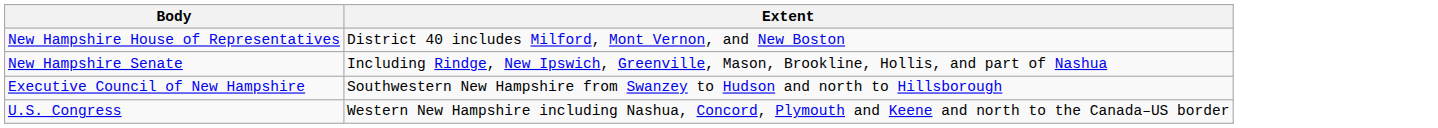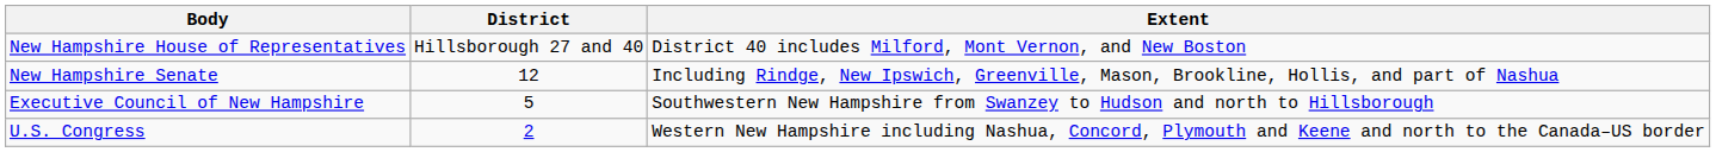+ column: District | Hillsborough 27 and 40 | 12 | 5 | 2
